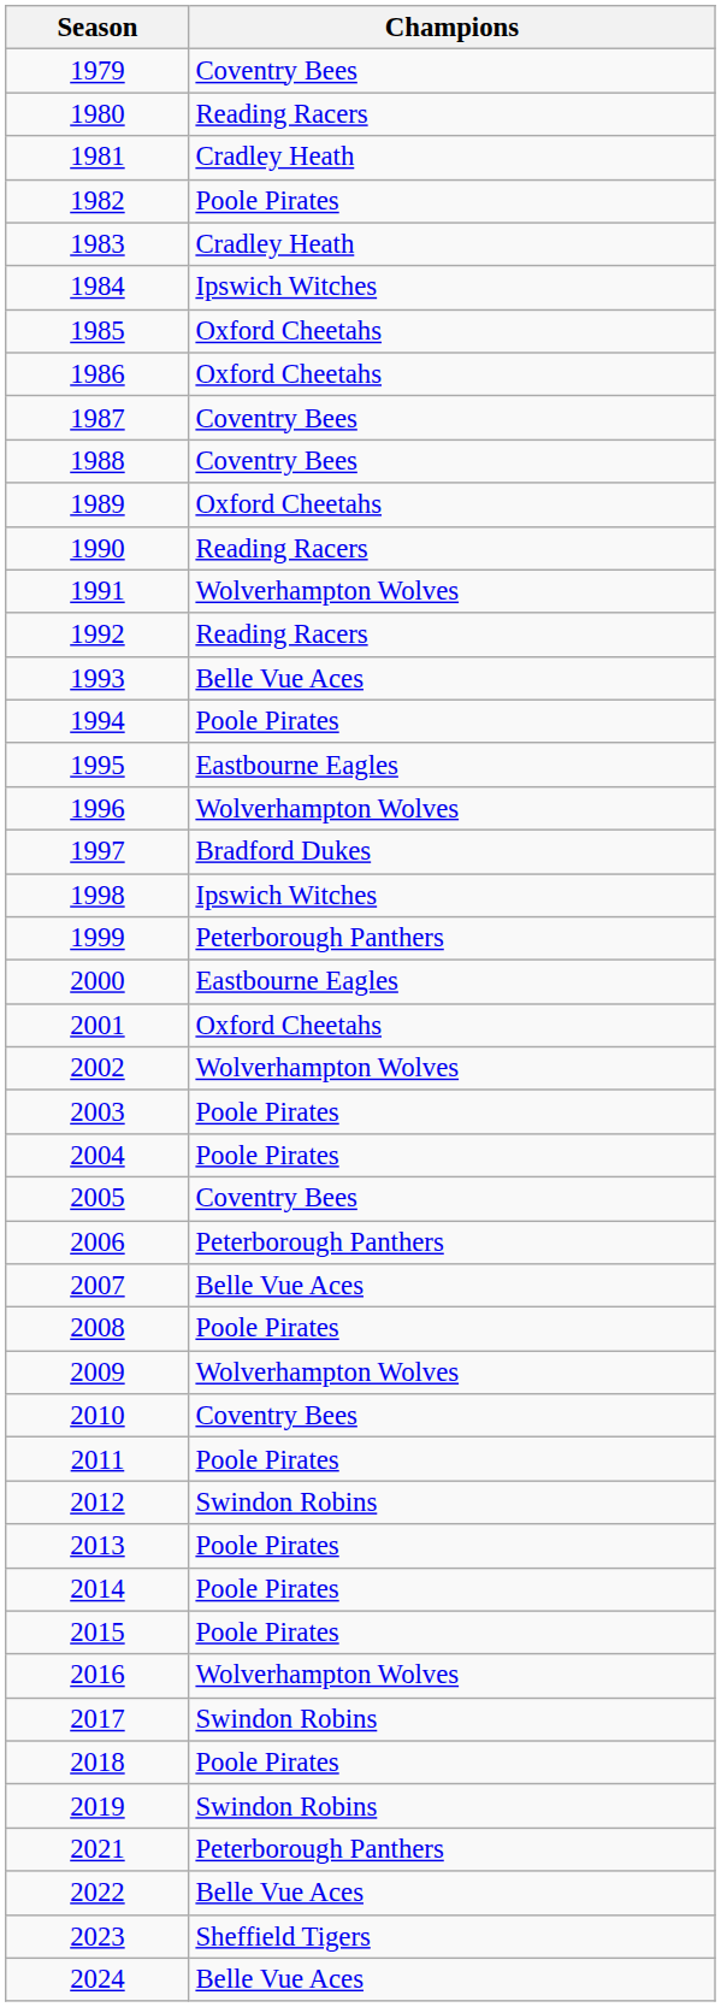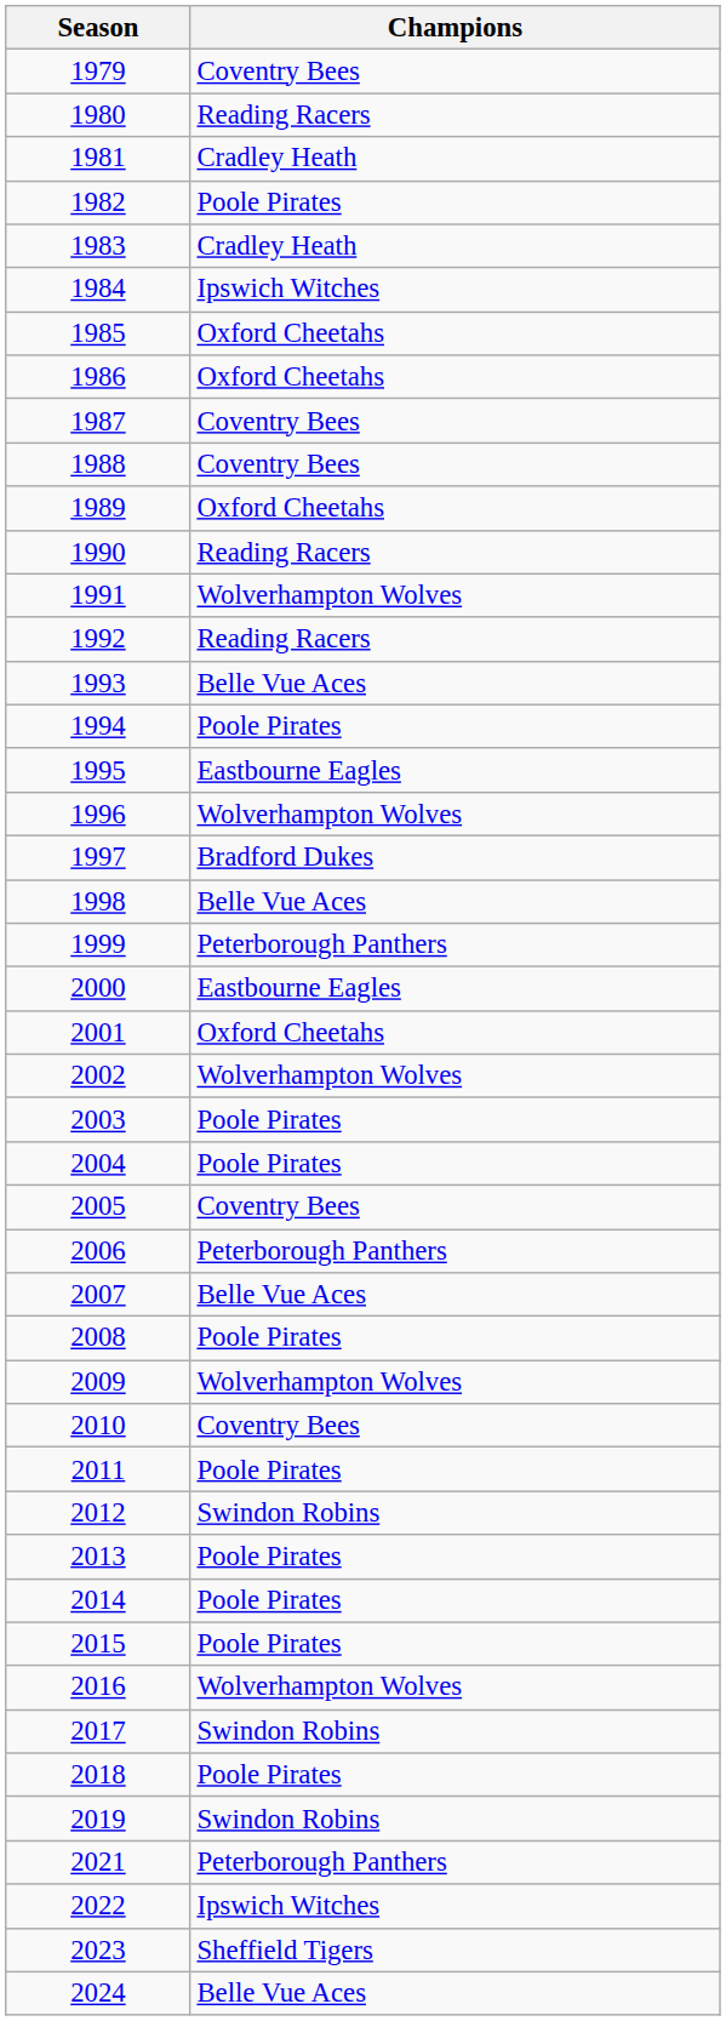1998 | Champions: Ipswich Witches -> Belle Vue Aces
2022 | Champions: Belle Vue Aces -> Ipswich Witches
